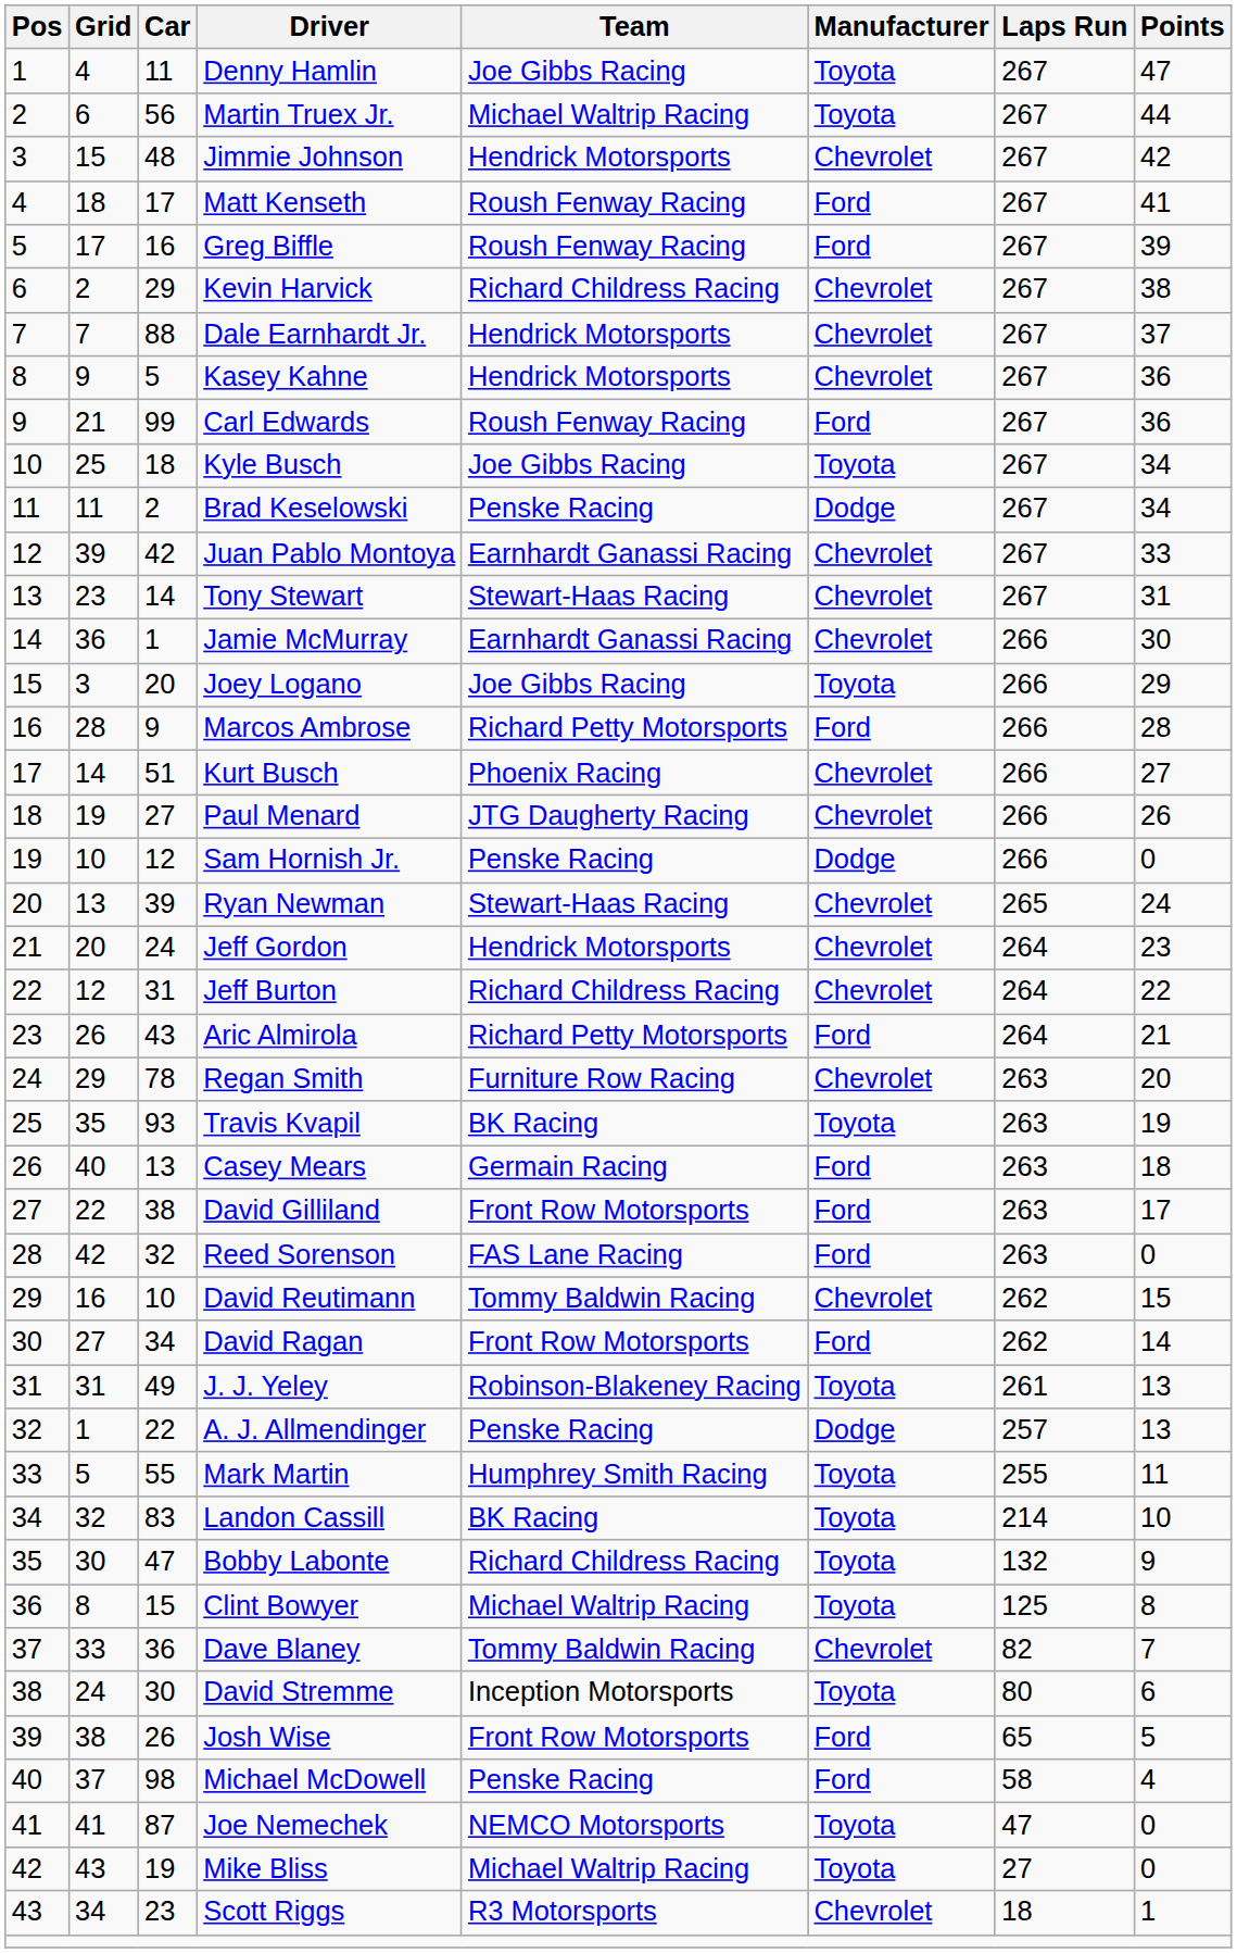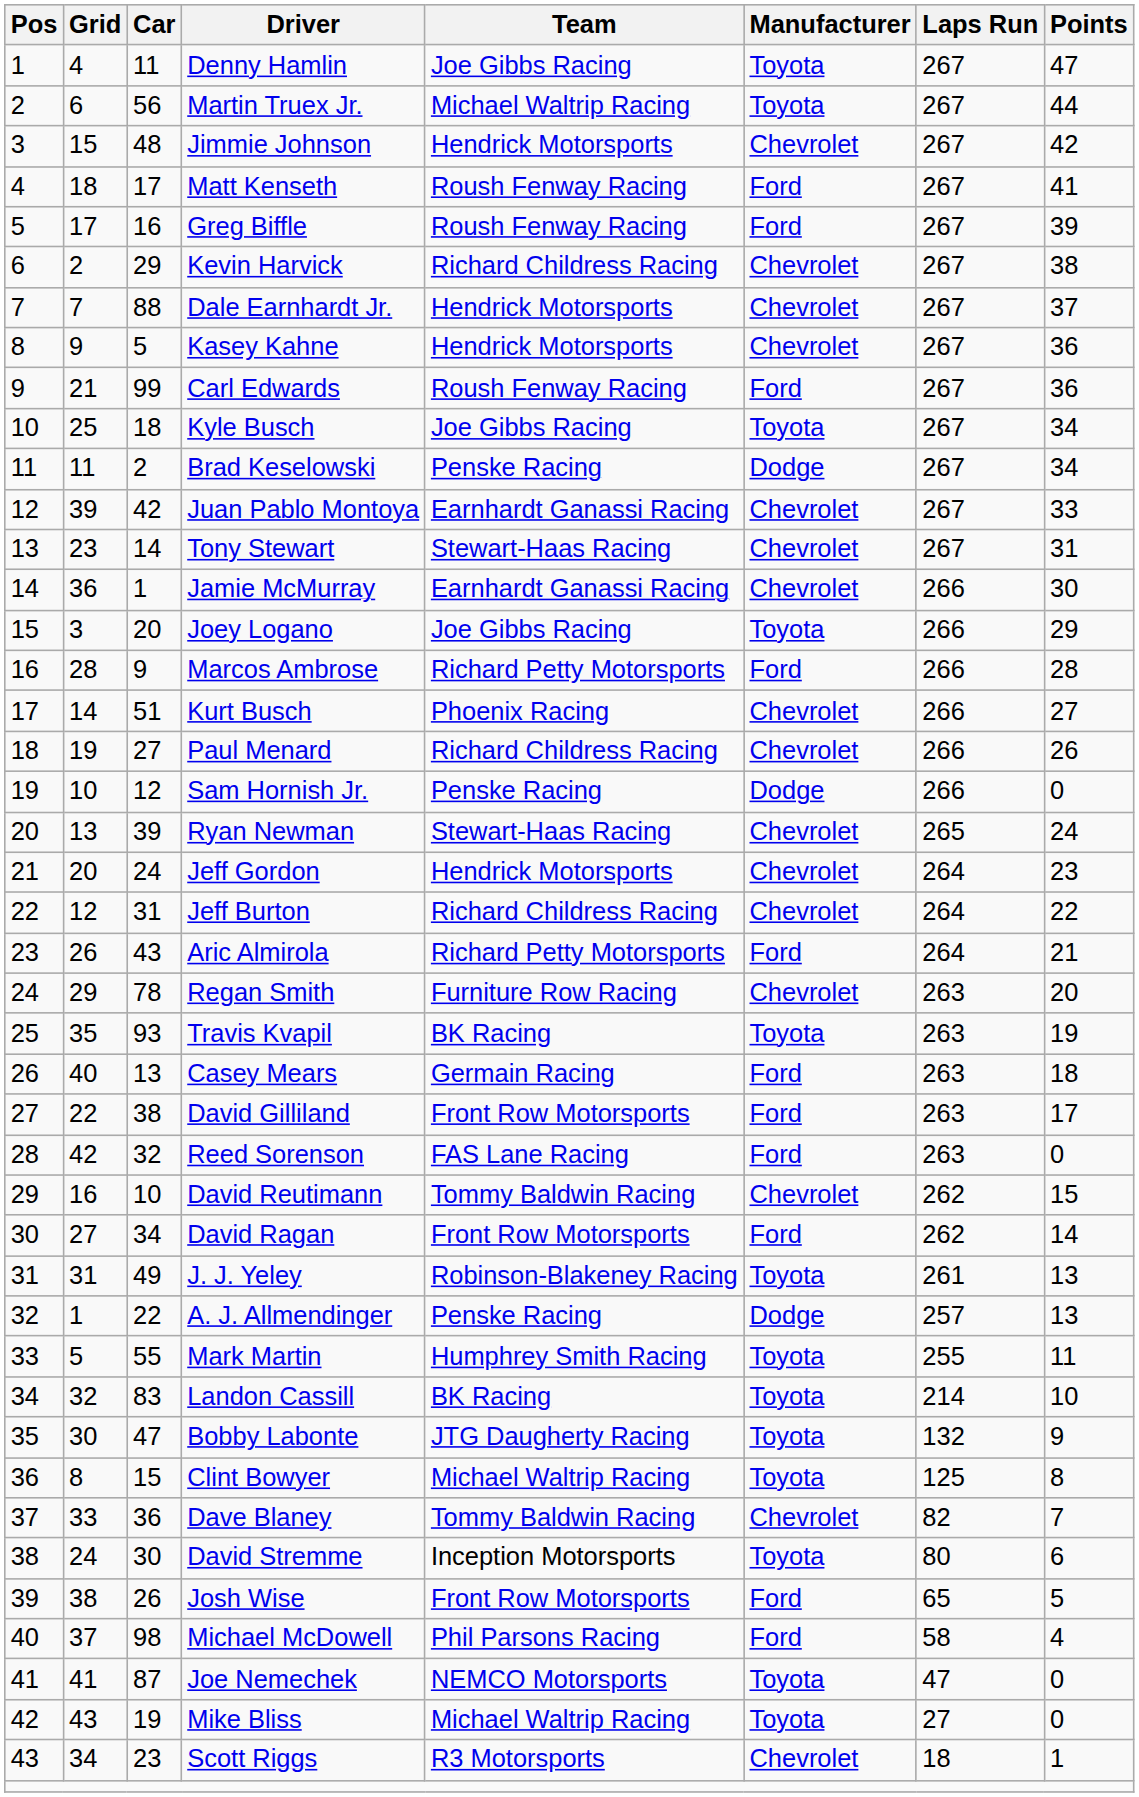Paul Menard | Team: JTG Daugherty Racing -> Richard Childress Racing
Bobby Labonte | Team: Richard Childress Racing -> JTG Daugherty Racing
Michael McDowell | Team: Penske Racing -> Phil Parsons Racing
